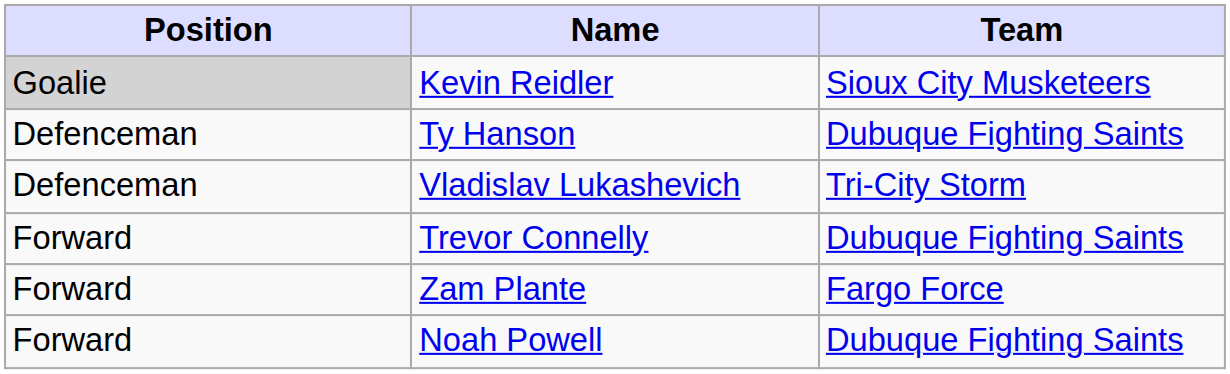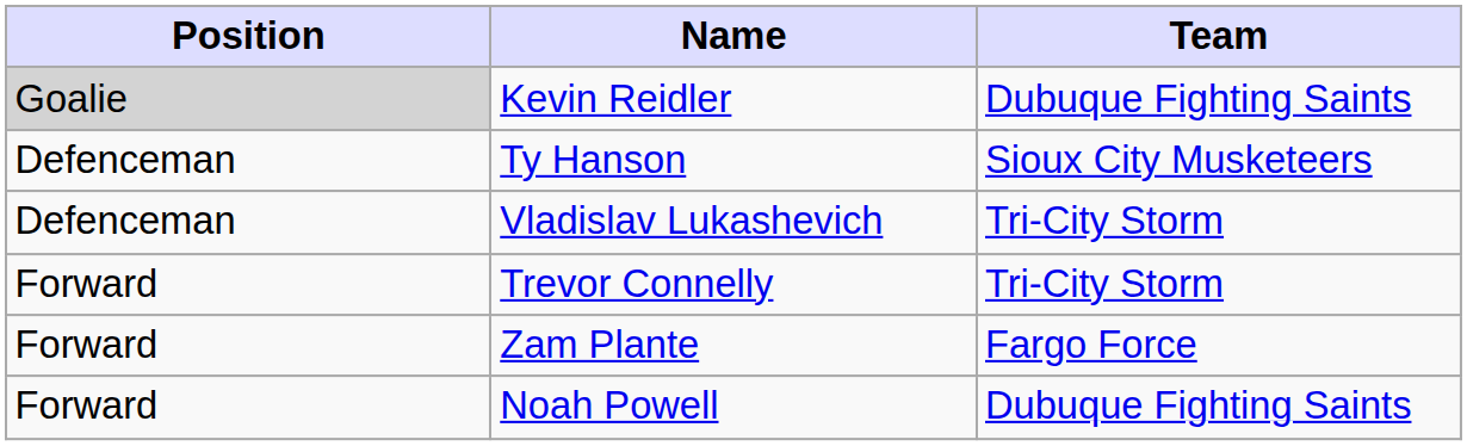Kevin Reidler | Team: Sioux City Musketeers -> Dubuque Fighting Saints
Ty Hanson | Team: Dubuque Fighting Saints -> Sioux City Musketeers
Trevor Connelly | Team: Dubuque Fighting Saints -> Tri-City Storm
